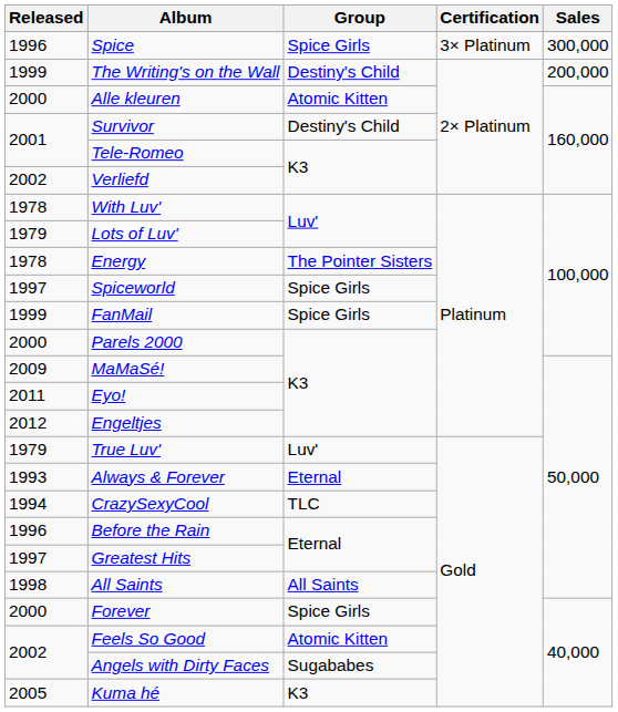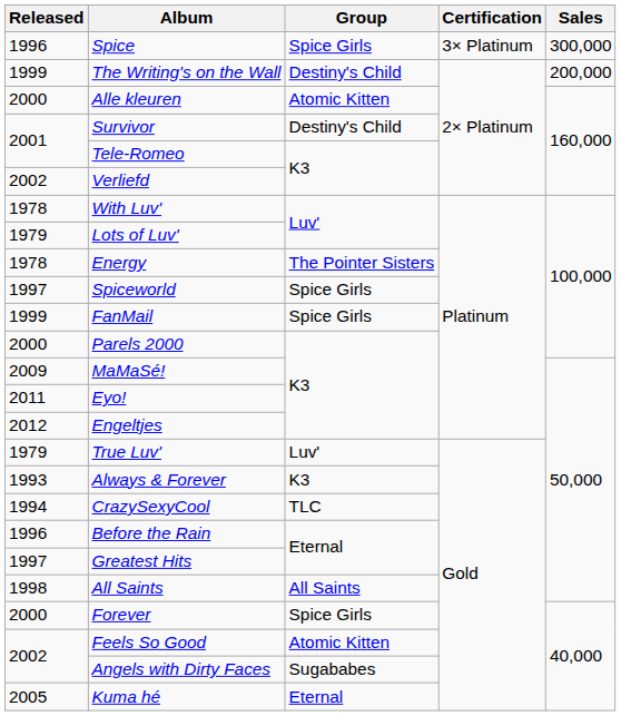Always & Forever | Group: Eternal -> K3
Kuma hé | Group: K3 -> Eternal
